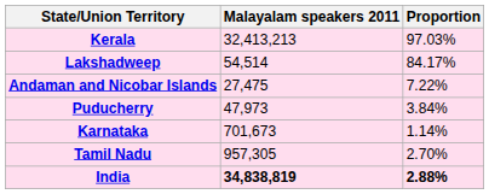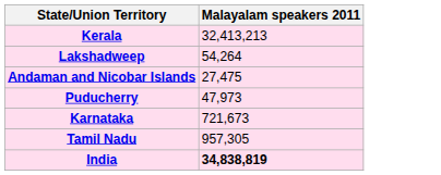- column: Proportion | 97.03% | 84.17% | 7.22% | 3.84% | 1.14% | 2.70% | 2.88%
Lakshadweep | Malayalam speakers 2011: 54,514 -> 54,264
Karnataka | Malayalam speakers 2011: 701,673 -> 721,673
